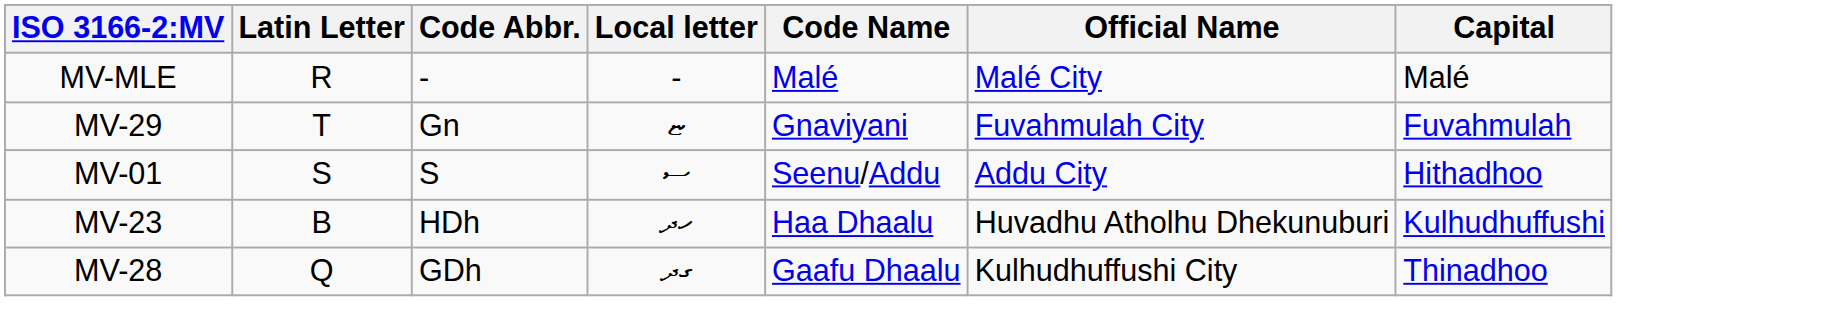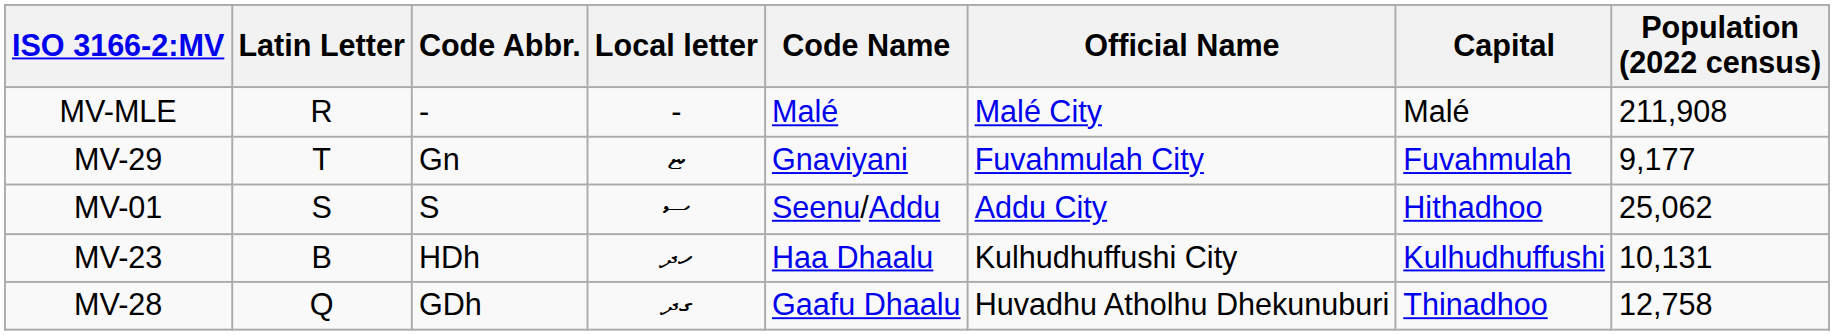+ column: Population (2022 census) | 211,908 | 9,177 | 25,062 | 10,131 | 12,758
MV-23 | Official Name: Huvadhu Atholhu Dhekunuburi -> Kulhudhuffushi City
MV-28 | Official Name: Kulhudhuffushi City -> Huvadhu Atholhu Dhekunuburi
